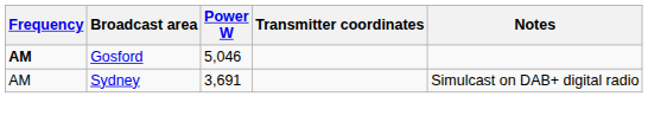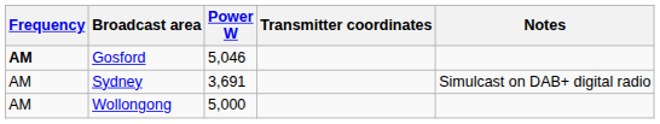+ row: AM | Wollongong | 5,000
